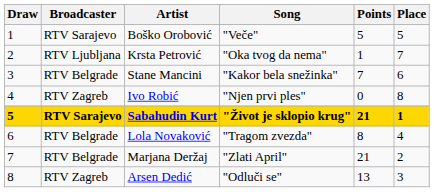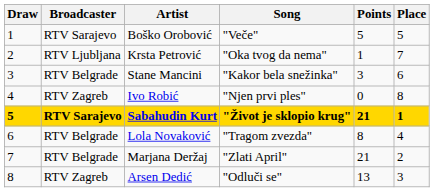Stane Mancini | Points: 7 -> 3
